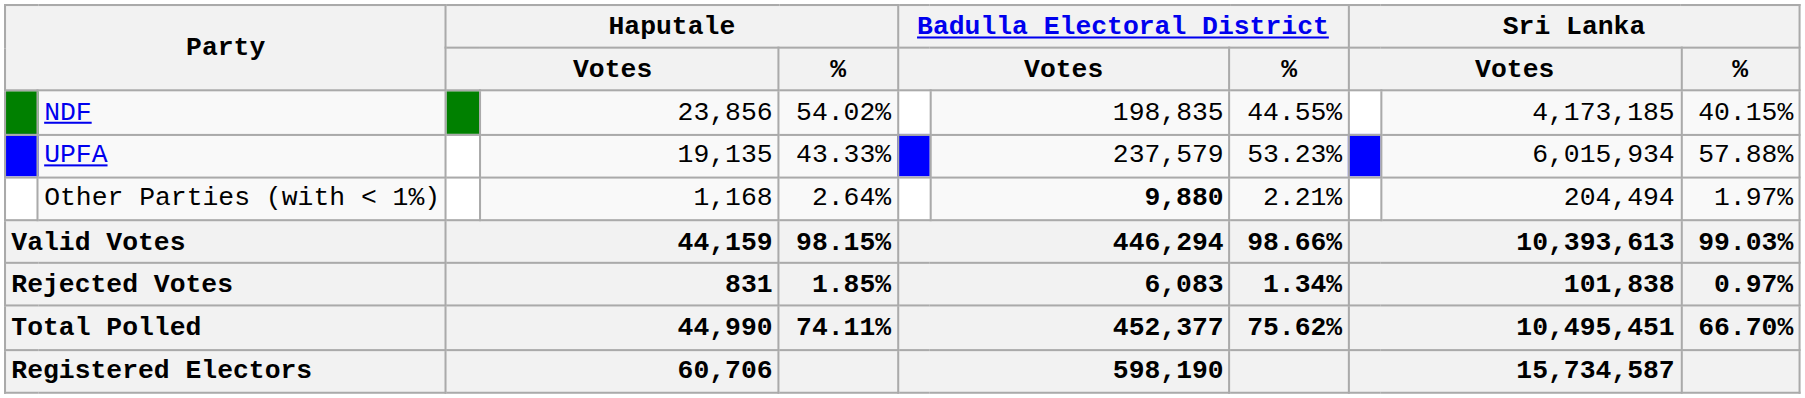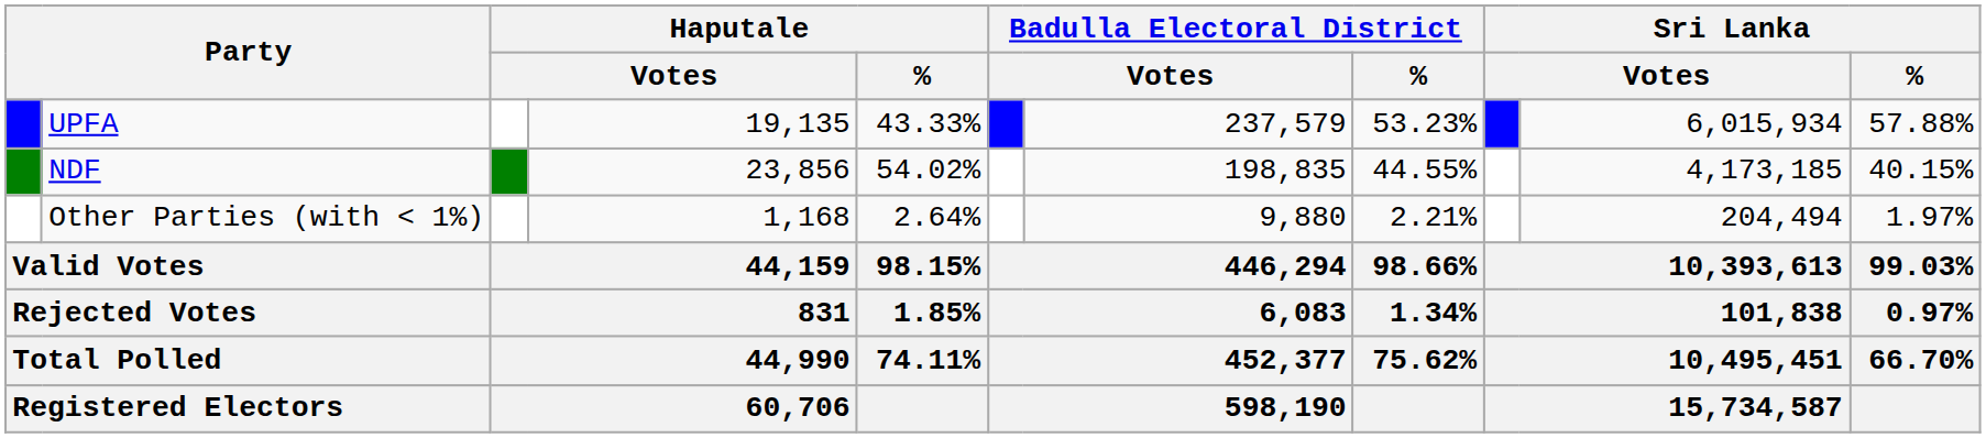rows swapped: NDF <-> UPFA
Other Parties (with < 1%) | column 7: bold -> normal
